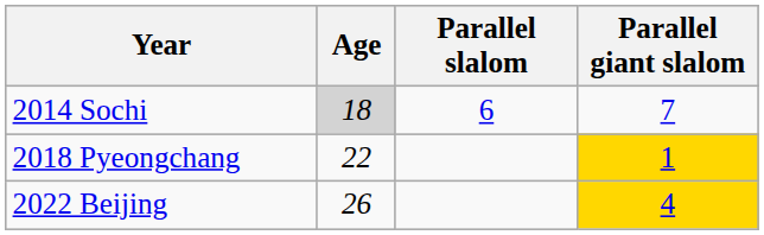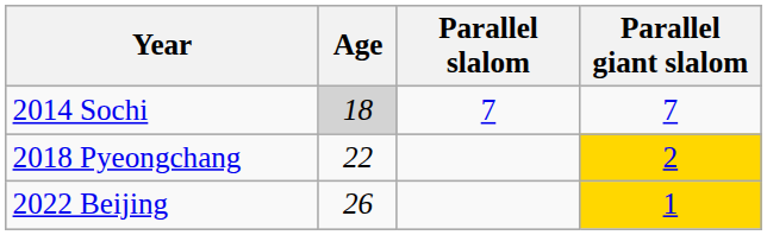2014 Sochi | Parallel slalom: 6 -> 7
2018 Pyeongchang | Parallel giant slalom: 1 -> 2
2022 Beijing | Parallel giant slalom: 4 -> 1
